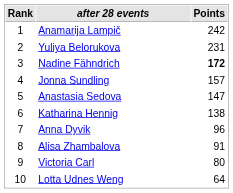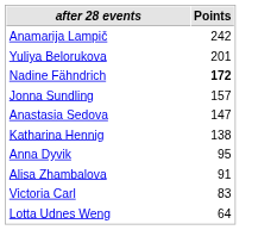- column: Rank | 1 | 2 | 3 | 4 | 5 | 6 | 7 | 8 | 9 | 10
Yuliya Belorukova | Points: 231 -> 201
Anna Dyvik | Points: 96 -> 95
Victoria Carl | Points: 80 -> 83
